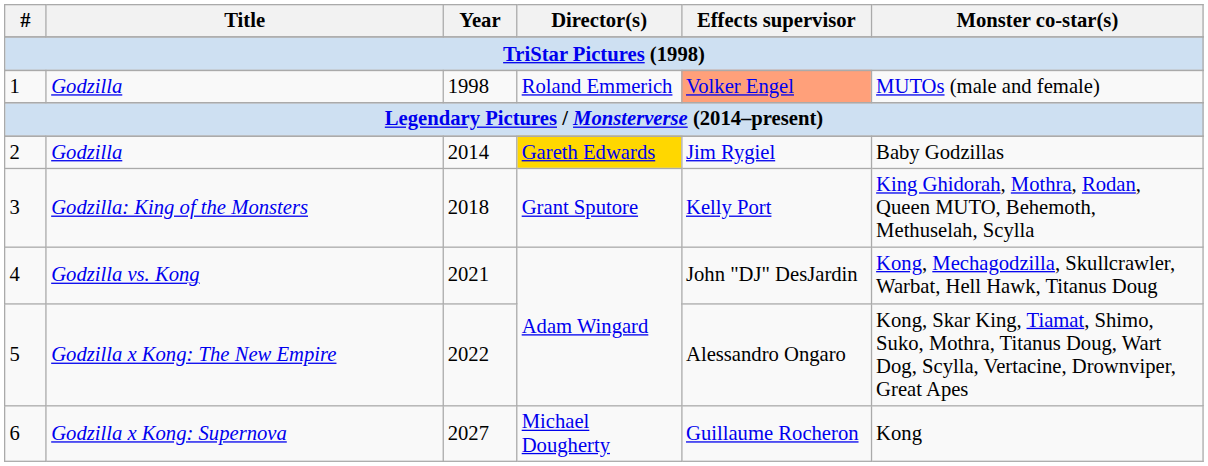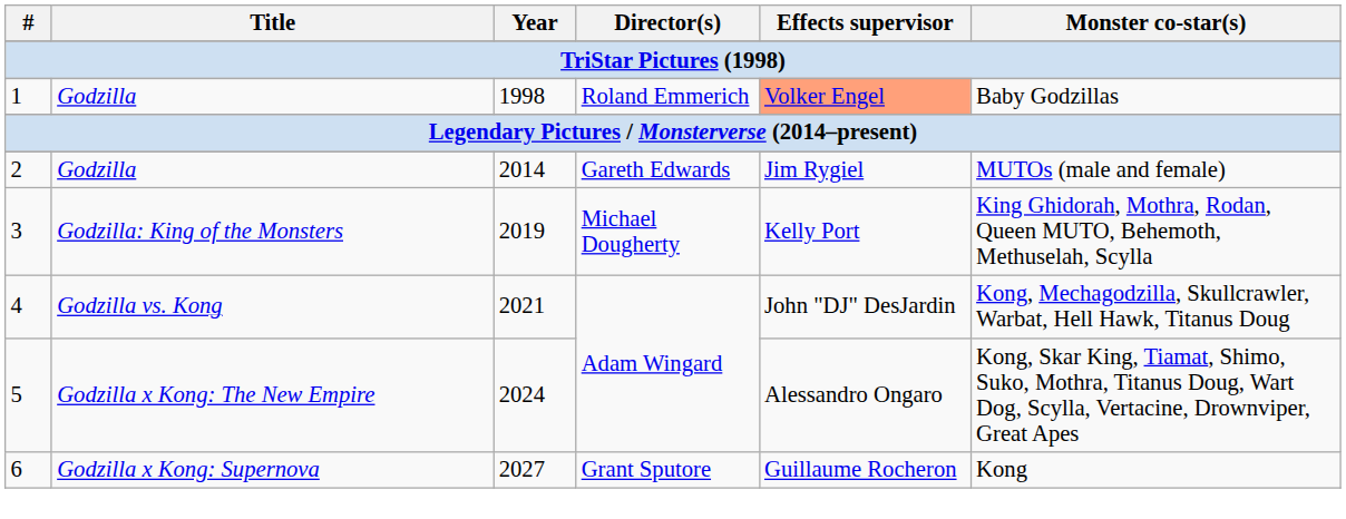1 | Monster co-star(s): MUTOs (male and female) -> Baby Godzillas
2 | Director(s): gold background -> no background
2 | Monster co-star(s): Baby Godzillas -> MUTOs (male and female)
3 | Year: 2018 -> 2019
3 | Director(s): Grant Sputore -> Michael Dougherty
5 | Year: 2022 -> 2024
6 | Director(s): Michael Dougherty -> Grant Sputore
